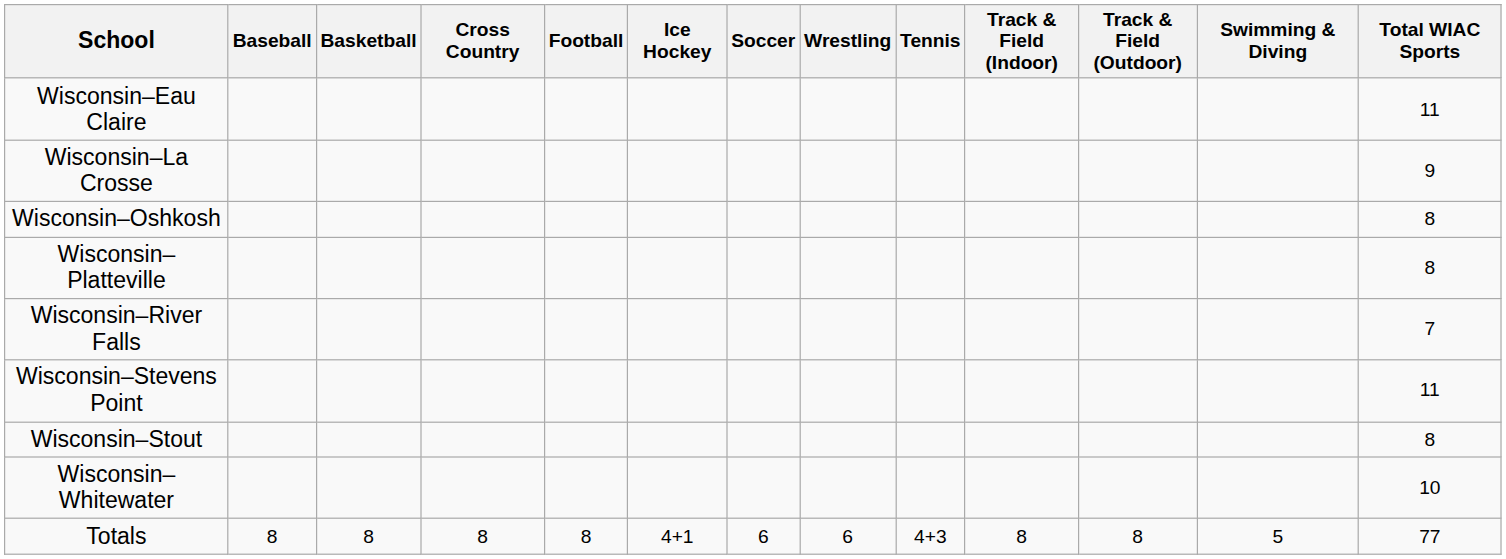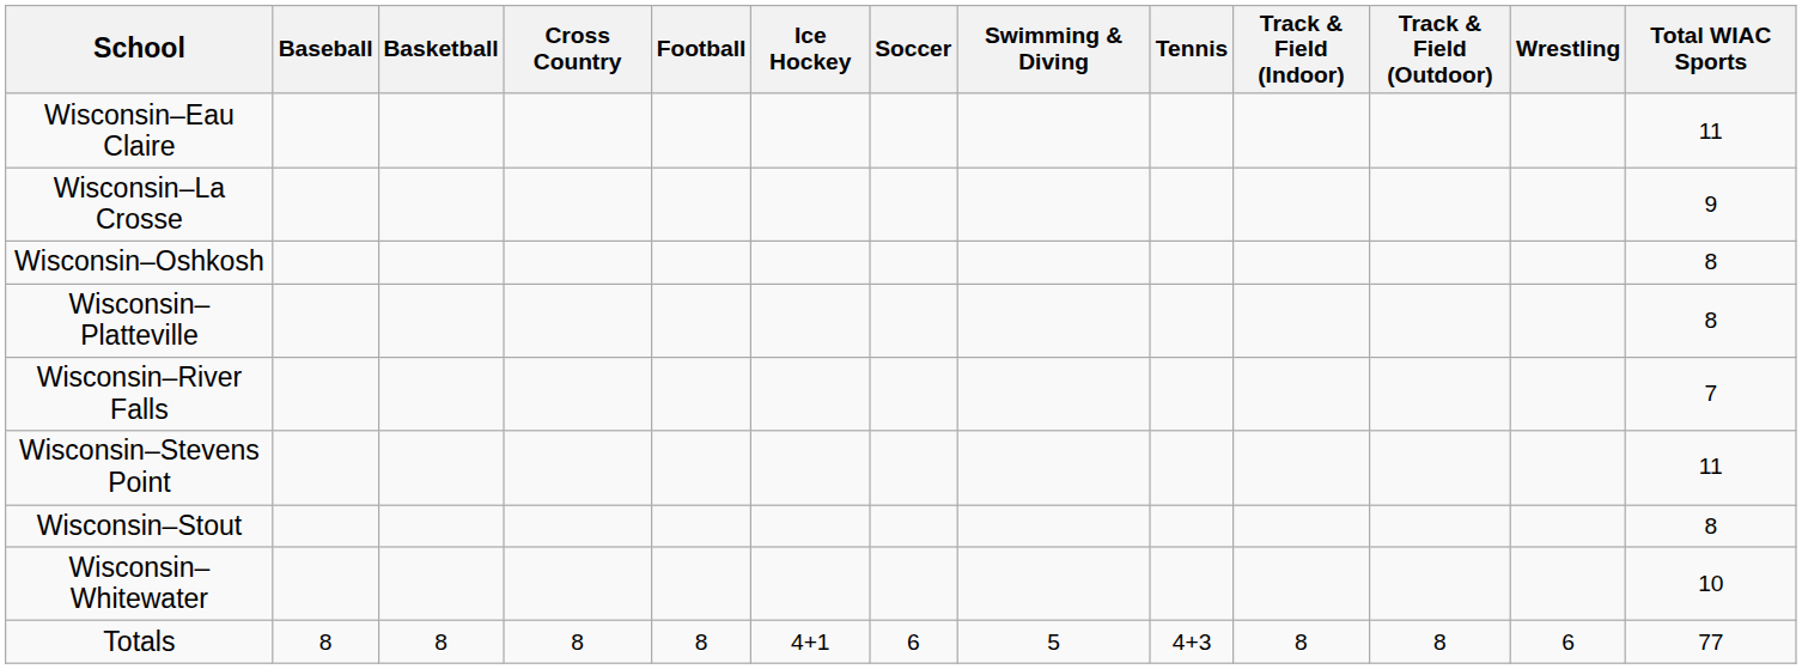columns swapped: Swimming & Diving <-> Wrestling
